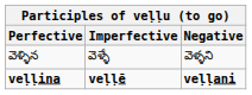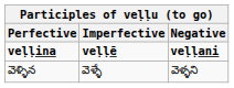rows swapped: వెళ్ళిన <-> veḷḷina
